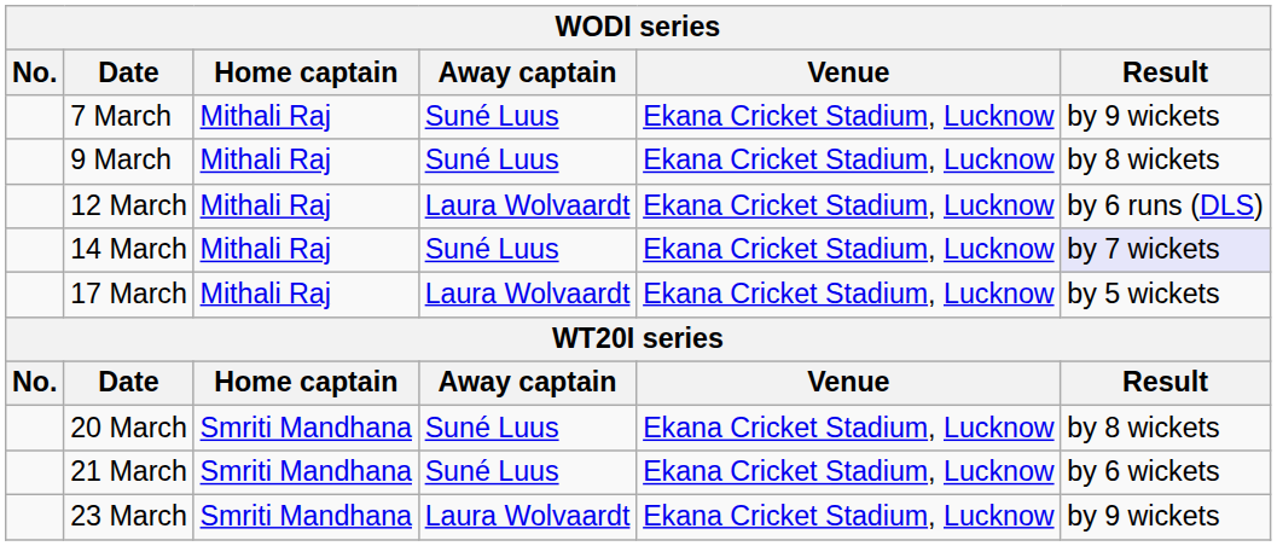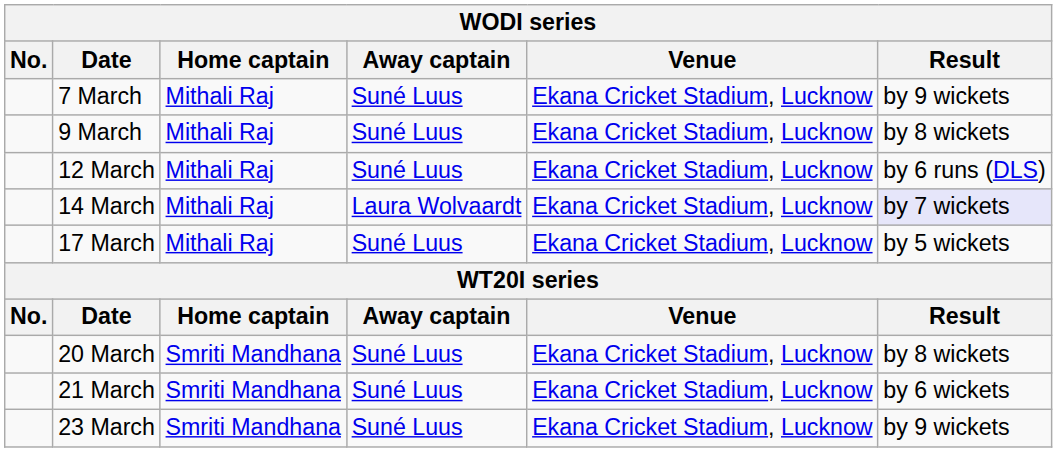12 March | Away captain: Laura Wolvaardt -> Suné Luus
14 March | Away captain: Suné Luus -> Laura Wolvaardt
17 March | Away captain: Laura Wolvaardt -> Suné Luus
23 March | Away captain: Laura Wolvaardt -> Suné Luus
